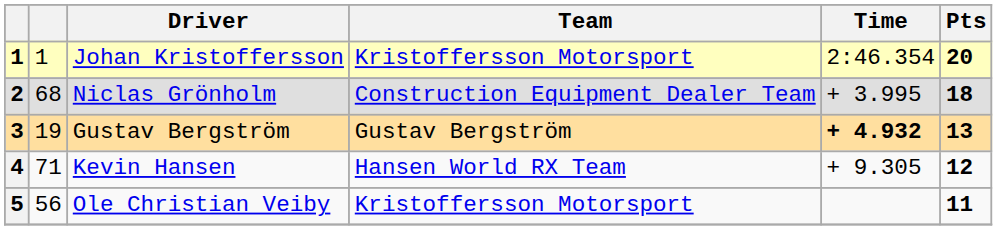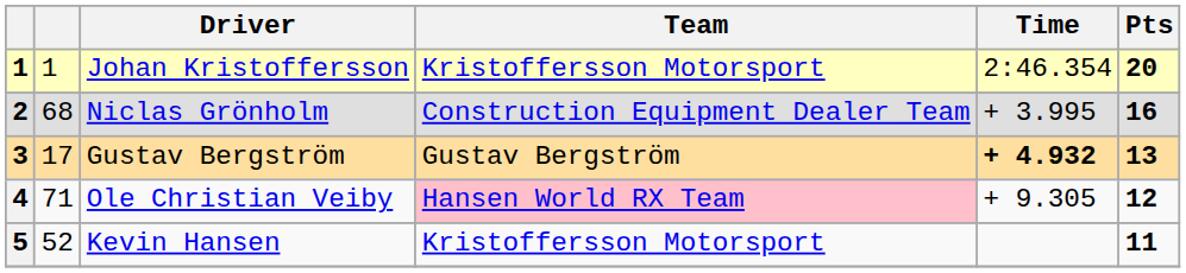2 | Pts: 18 -> 16
3 | column 2: 19 -> 17
4 | Driver: Kevin Hansen -> Ole Christian Veiby
4 | Team: no background -> pink background
5 | column 2: 56 -> 52
5 | Driver: Ole Christian Veiby -> Kevin Hansen
